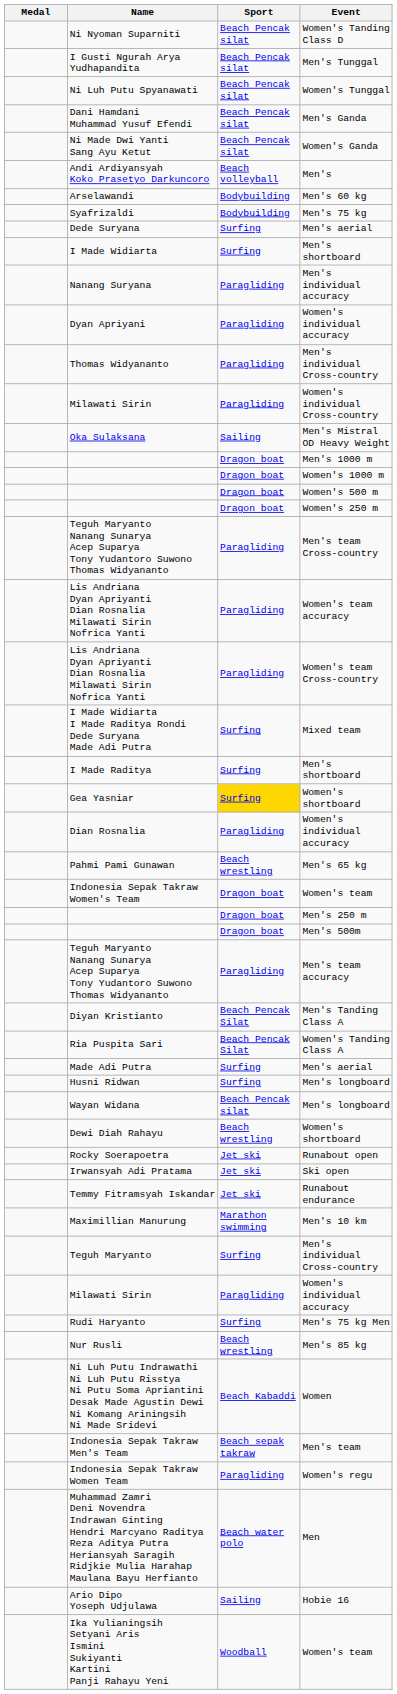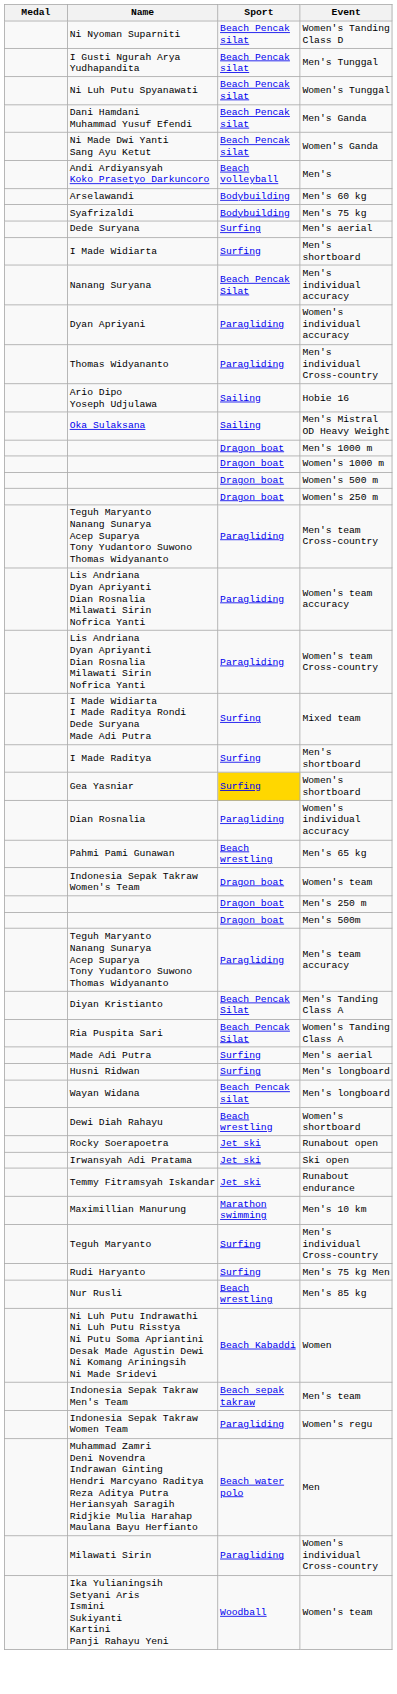Nanang Suryana | Sport: Paragliding -> Beach Pencak Silat
rows swapped: Milawati Sirin / Women's individual Cross-country <-> Ario Dipo Yoseph Udjulawa
- row: Milawati Sirin | Paragliding | Women's individual accuracy
